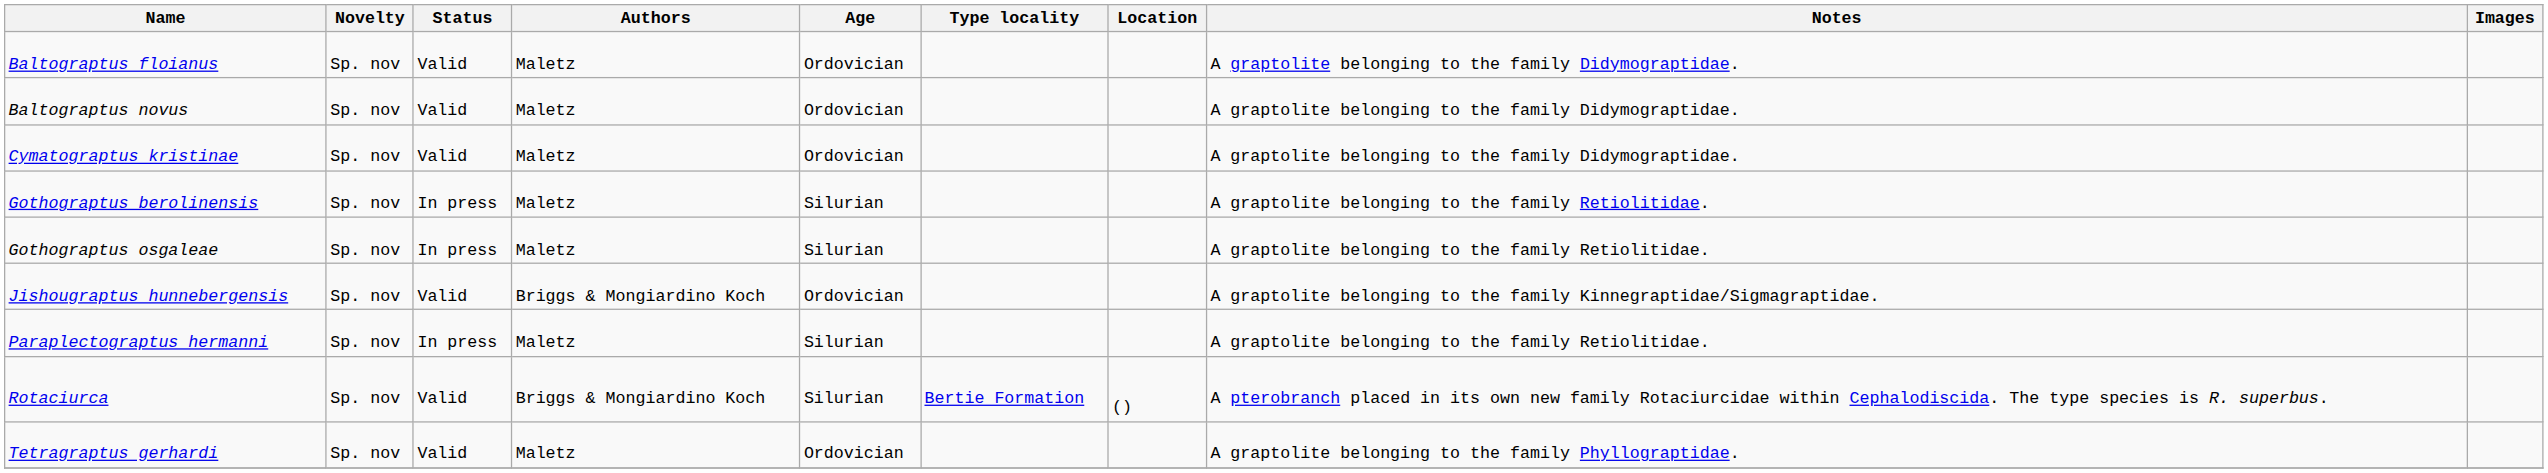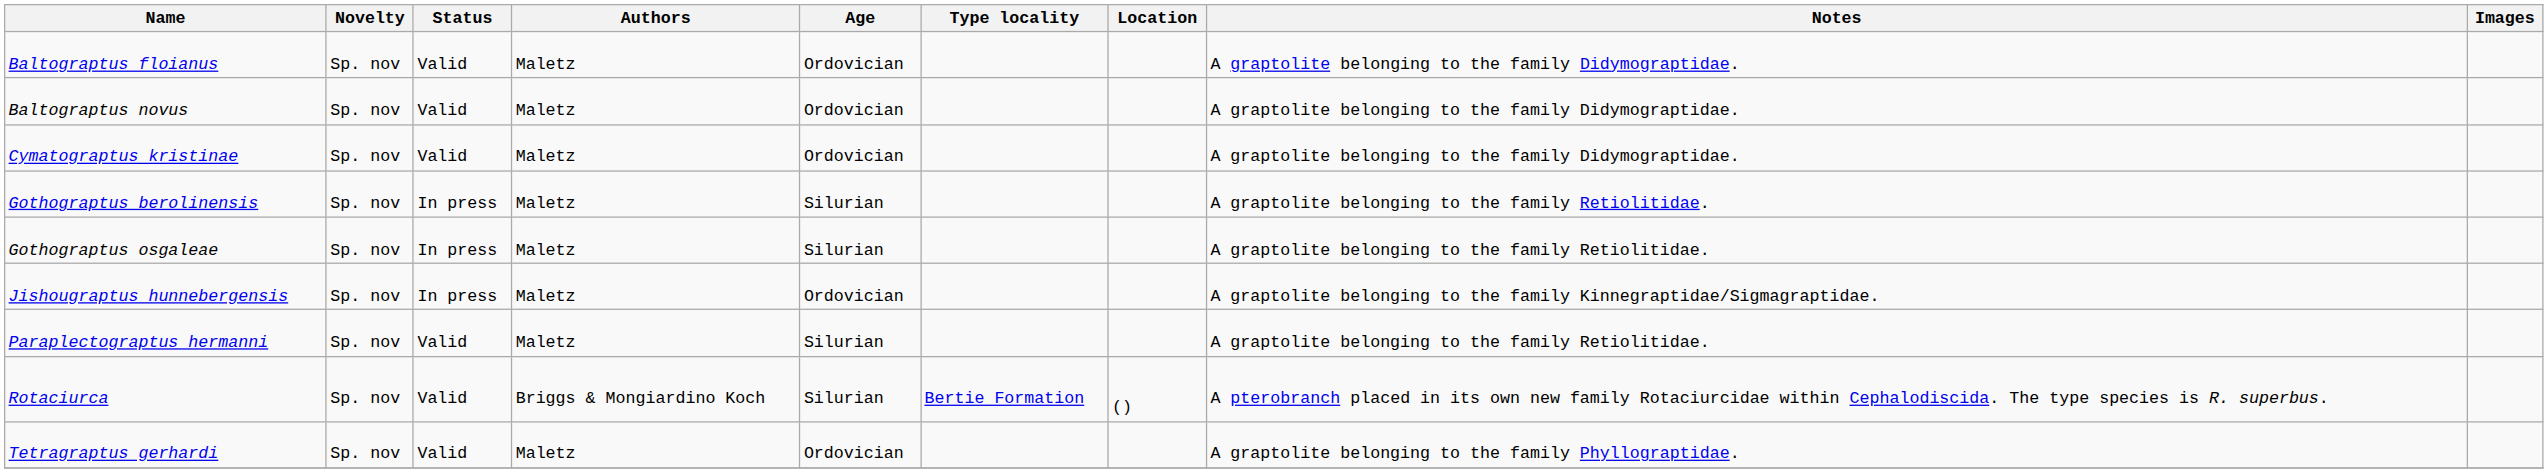Jishougraptus hunnebergensis | Status: Valid -> In press
Jishougraptus hunnebergensis | Authors: Briggs & Mongiardino Koch -> Maletz
Paraplectograptus hermanni | Status: In press -> Valid
